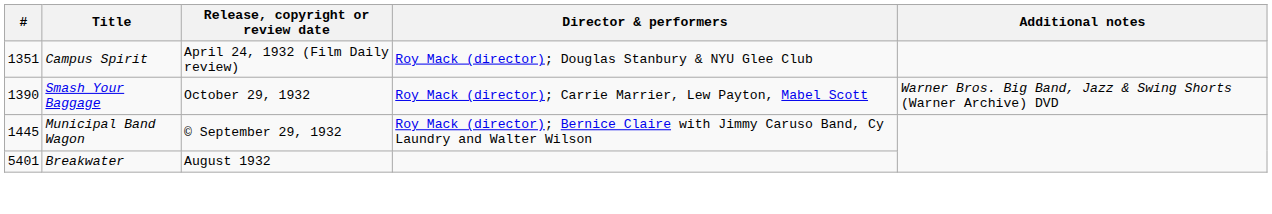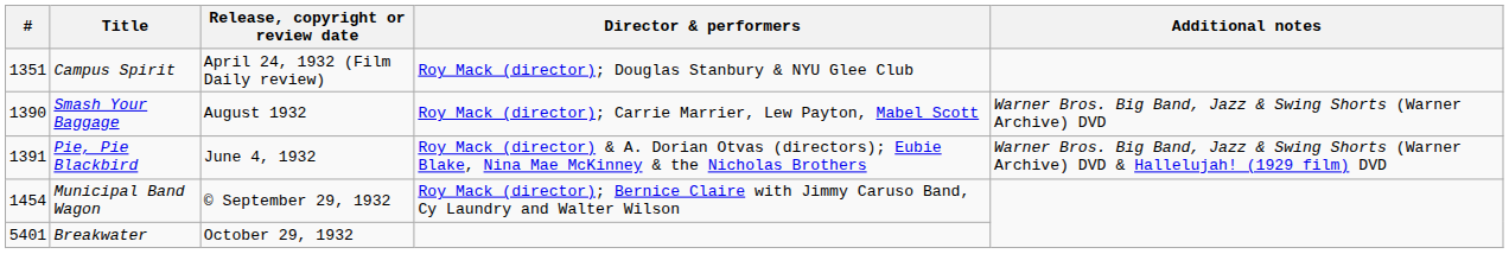Smash Your Baggage | Release, copyright or review date: October 29, 1932 -> August 1932
+ row: 1391 | Pie, Pie Blackbird | June 4, 1932 | Roy Mack (director) & A. Dorian Otvas (directors); Eubie Blake, Nina Mae McKinney & the Nicholas Brothers | Warner Bros. Big Band, Jazz & Swing Shorts (Warner Archive) DVD & Hallelujah! (1929 film) DVD
Municipal Band Wagon | #: 1445 -> 1454
Breakwater | Release, copyright or review date: August 1932 -> October 29, 1932
